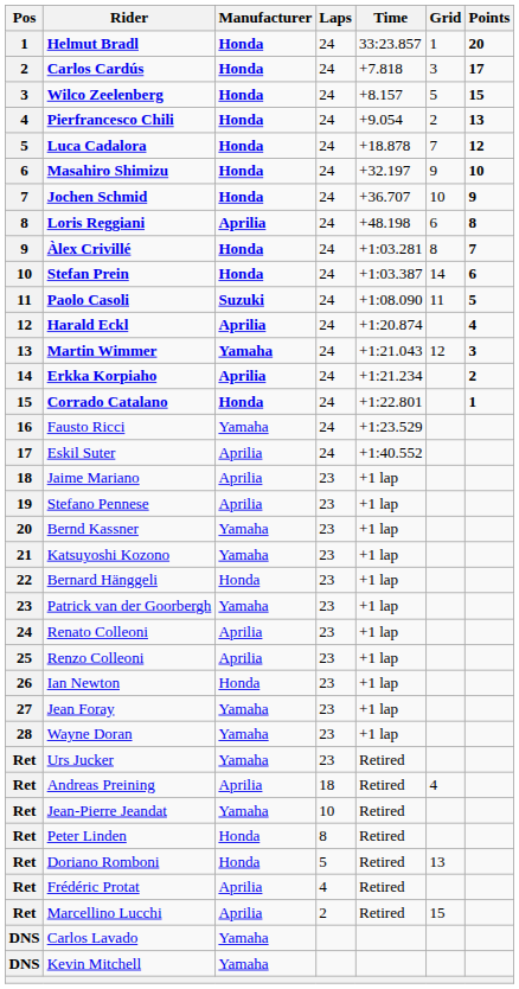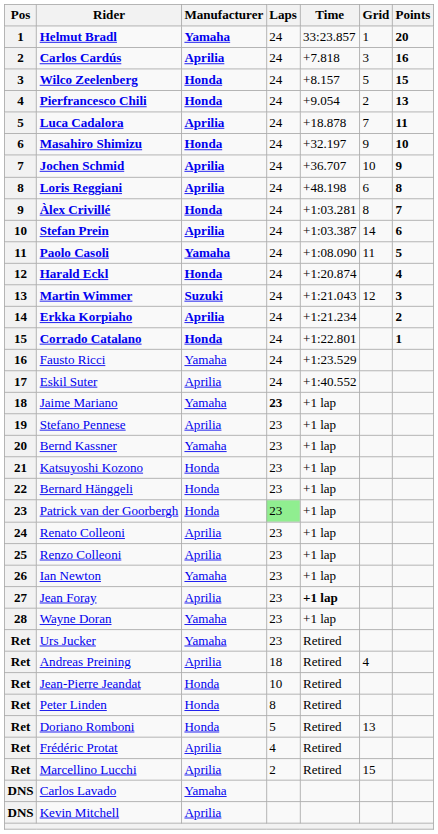Helmut Bradl | Manufacturer: Honda -> Yamaha
Carlos Cardús | Manufacturer: Honda -> Aprilia
Carlos Cardús | Points: 17 -> 16
Luca Cadalora | Manufacturer: Honda -> Aprilia
Luca Cadalora | Points: 12 -> 11
Jochen Schmid | Manufacturer: Honda -> Aprilia
Stefan Prein | Manufacturer: Honda -> Aprilia
Paolo Casoli | Manufacturer: Suzuki -> Yamaha
Harald Eckl | Manufacturer: Aprilia -> Honda
Martin Wimmer | Manufacturer: Yamaha -> Suzuki
Jaime Mariano | Manufacturer: Aprilia -> Yamaha
Jaime Mariano | Laps: normal -> bold
Katsuyoshi Kozono | Manufacturer: Yamaha -> Honda
Patrick van der Goorbergh | Manufacturer: Yamaha -> Honda
Patrick van der Goorbergh | Laps: no background -> lightgreen background
Ian Newton | Manufacturer: Honda -> Yamaha
Jean Foray | Manufacturer: Yamaha -> Aprilia
Jean Foray | Time: normal -> bold
Jean-Pierre Jeandat | Manufacturer: Yamaha -> Honda
Kevin Mitchell | Manufacturer: Yamaha -> Aprilia
